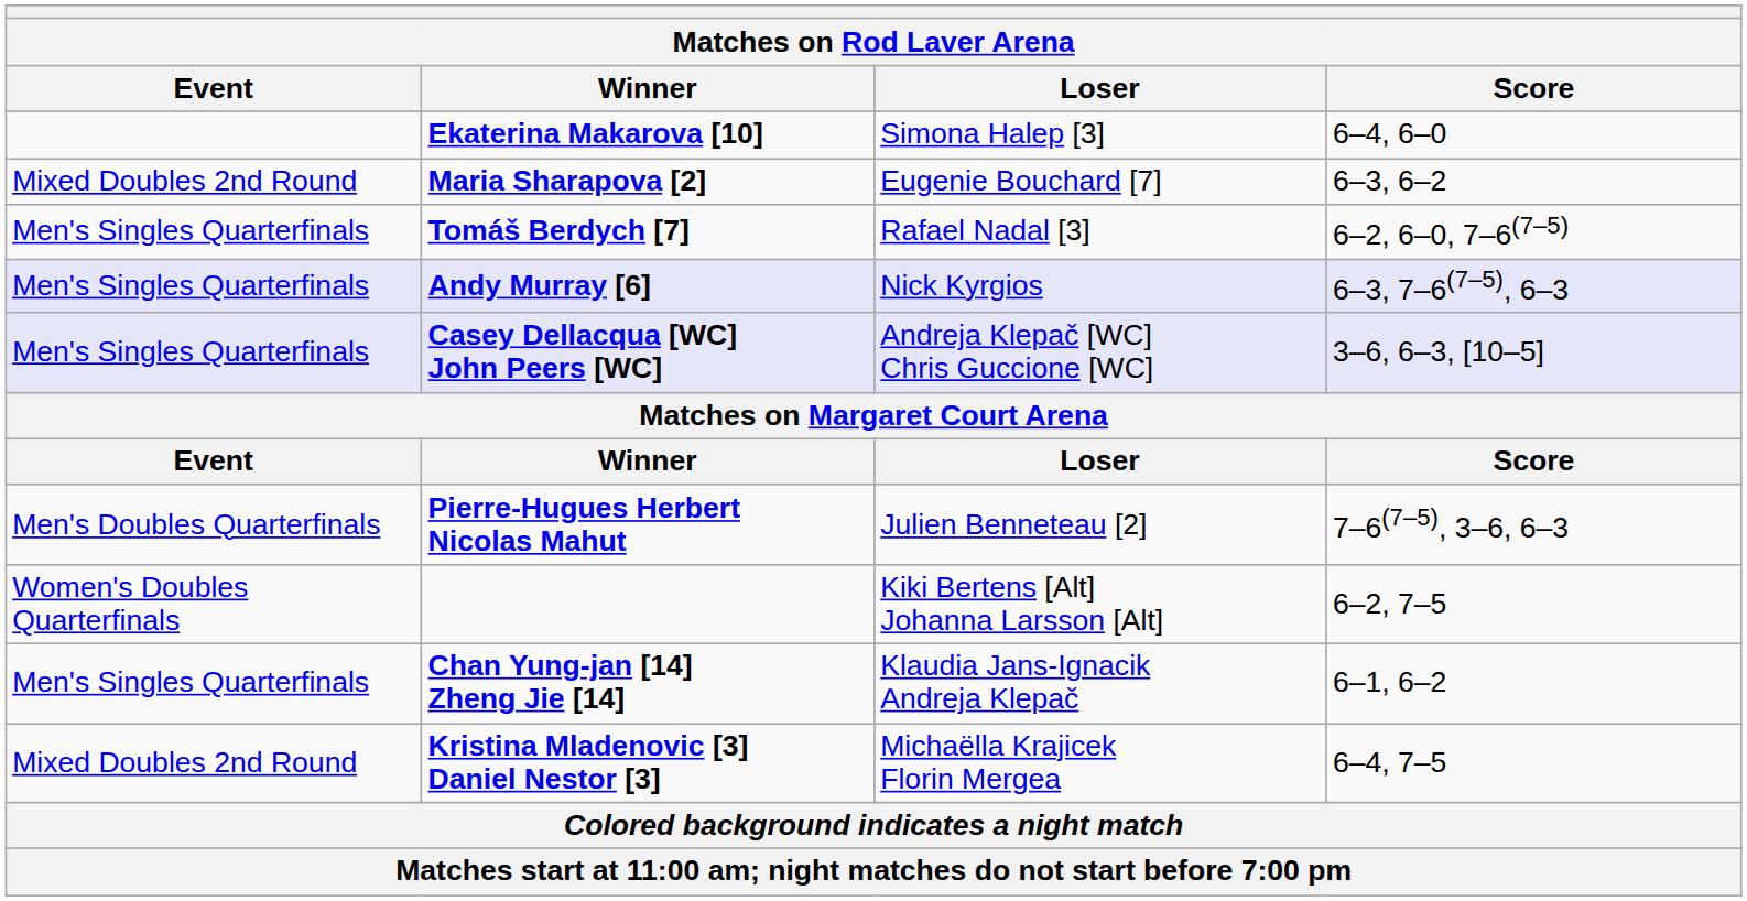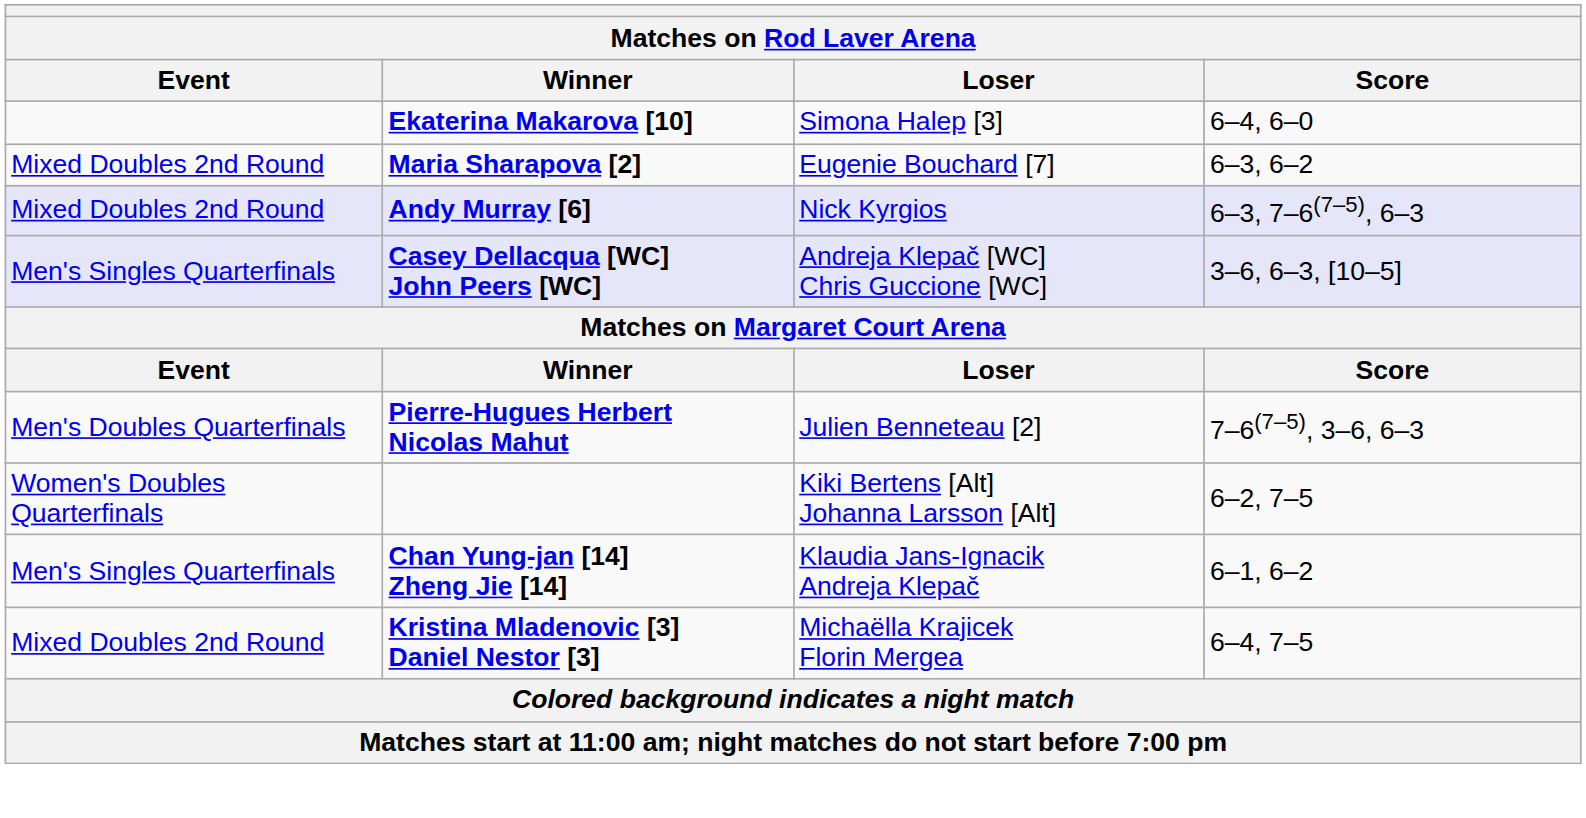- row: Men's Singles Quarterfinals | Tomáš Berdych [7] | Rafael Nadal [3] | 6–2, 6–0, 7–6(7–5)
Andy Murray [6] | Event: Men's Singles Quarterfinals -> Mixed Doubles 2nd Round
